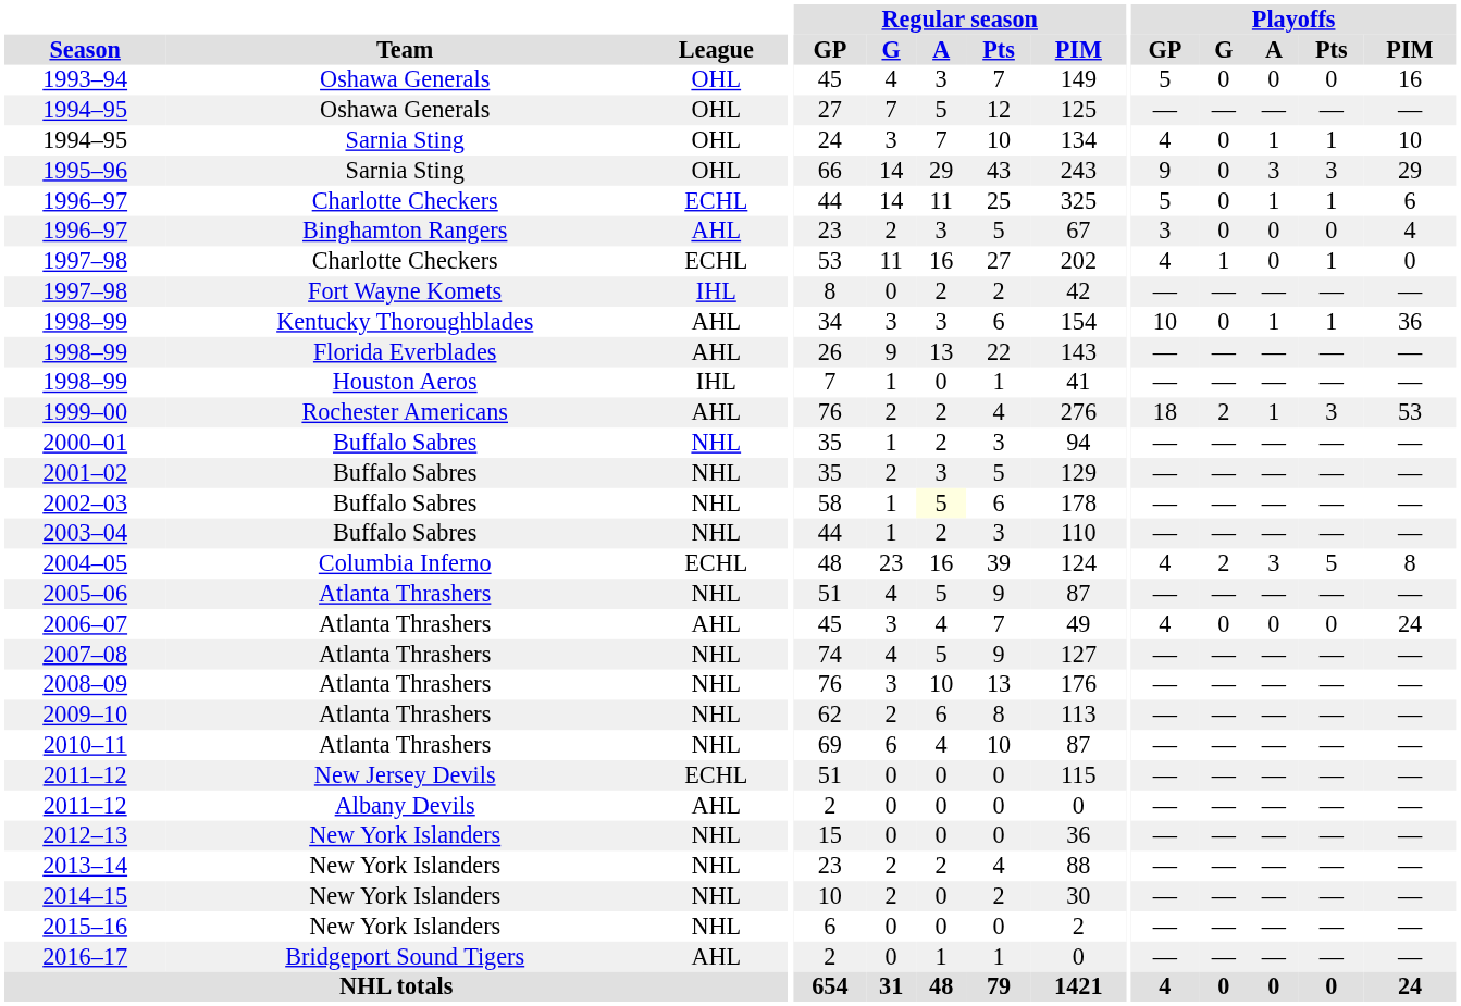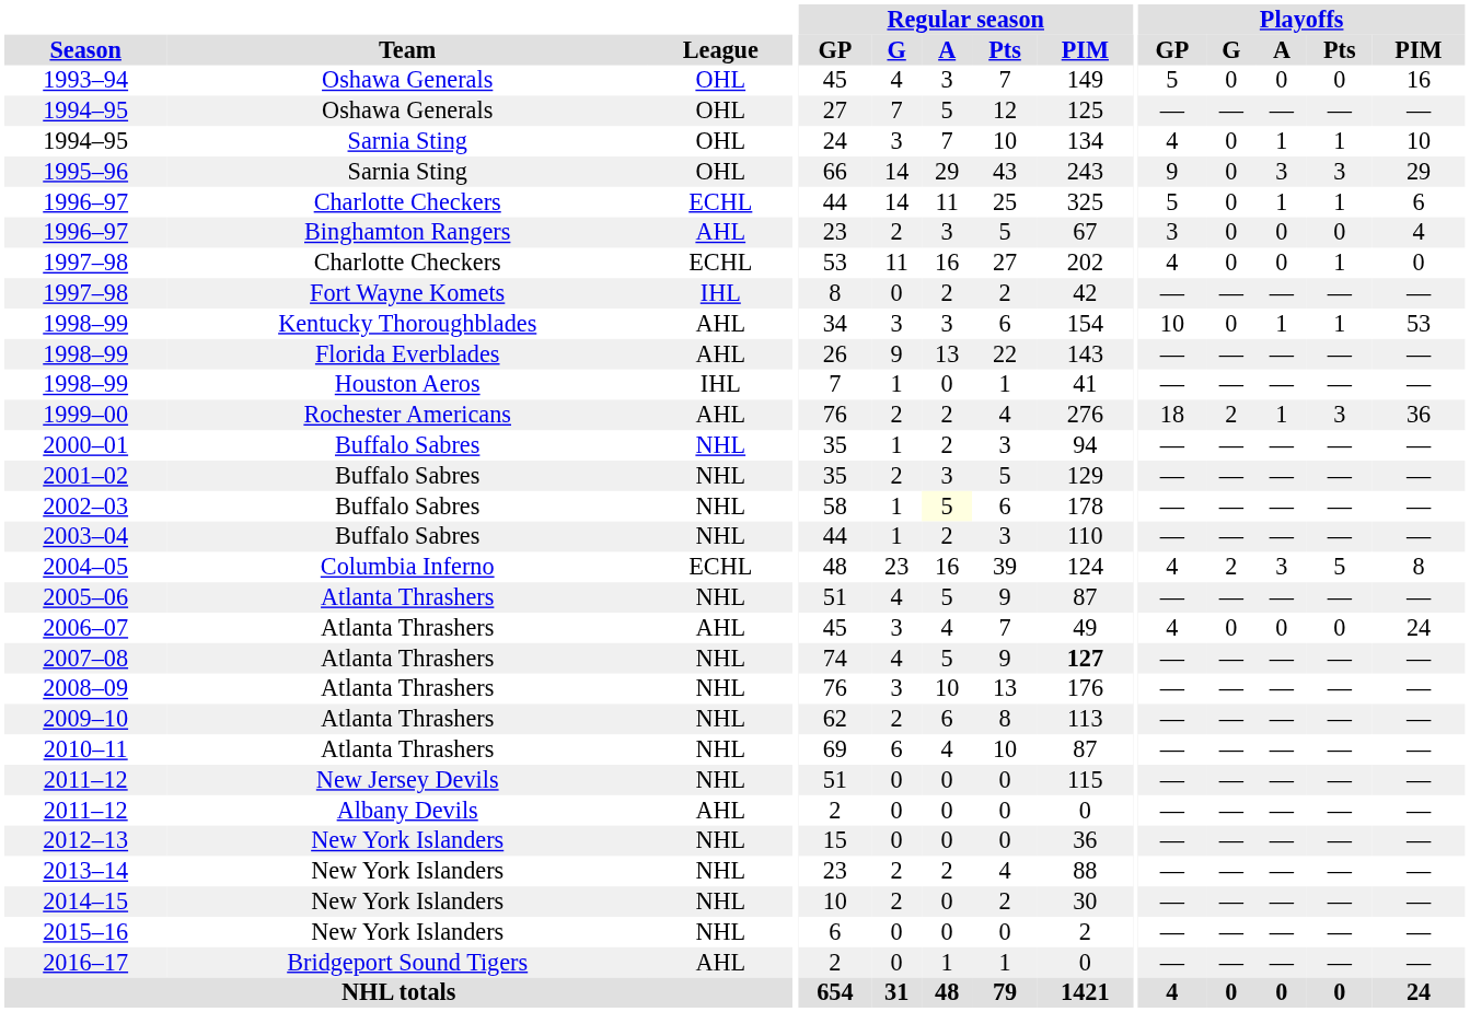1997–98 / Charlotte Checkers | Playoffs / G: 1 -> 0
1998–99 / Kentucky Thoroughblades | Playoffs / PIM: 36 -> 53
1999–00 | Playoffs / PIM: 53 -> 36
2007–08 | Regular season / PIM: normal -> bold
2011–12 / New Jersey Devils | League: ECHL -> NHL
